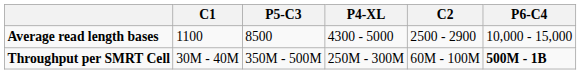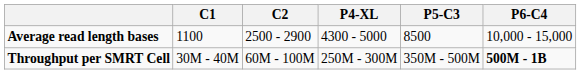columns swapped: C2 <-> P5-C3
